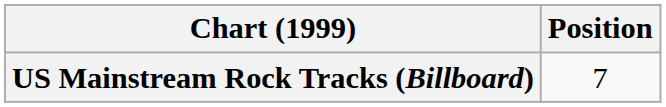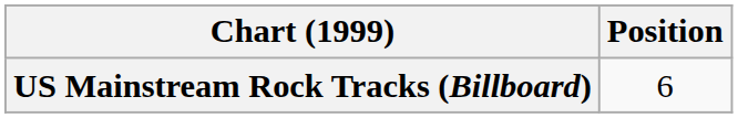US Mainstream Rock Tracks (Billboard) | Position: 7 -> 6
